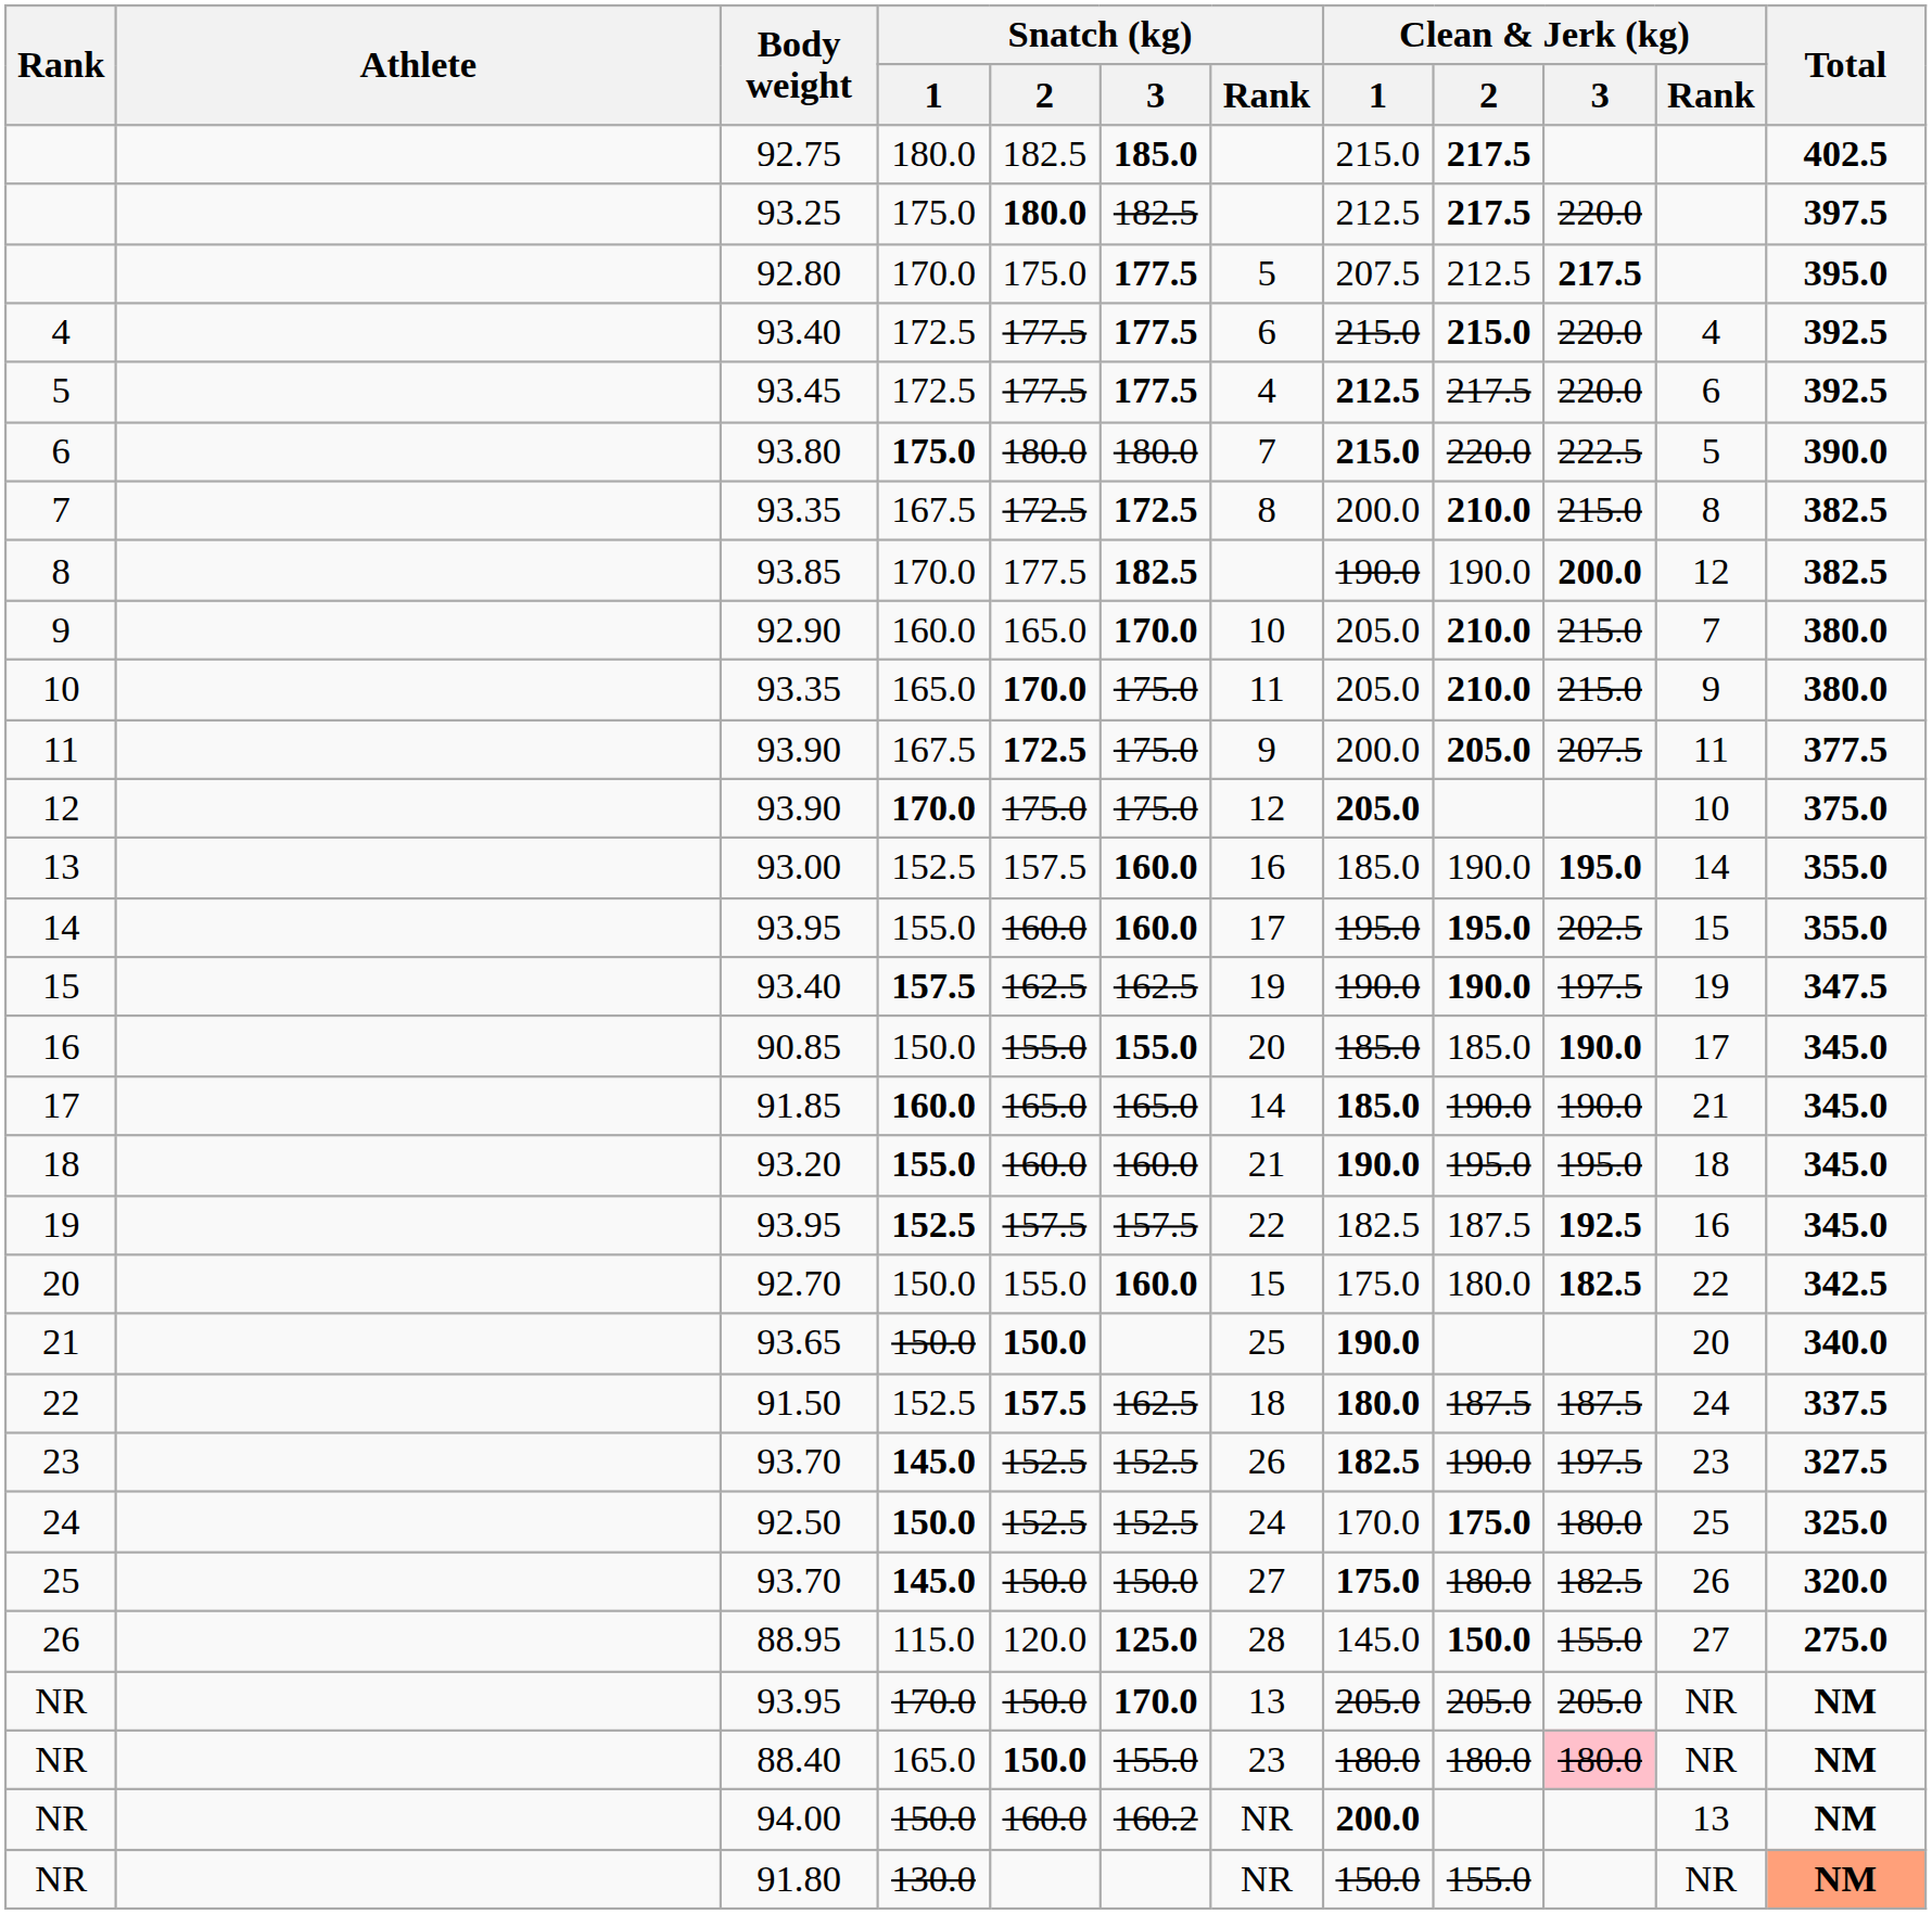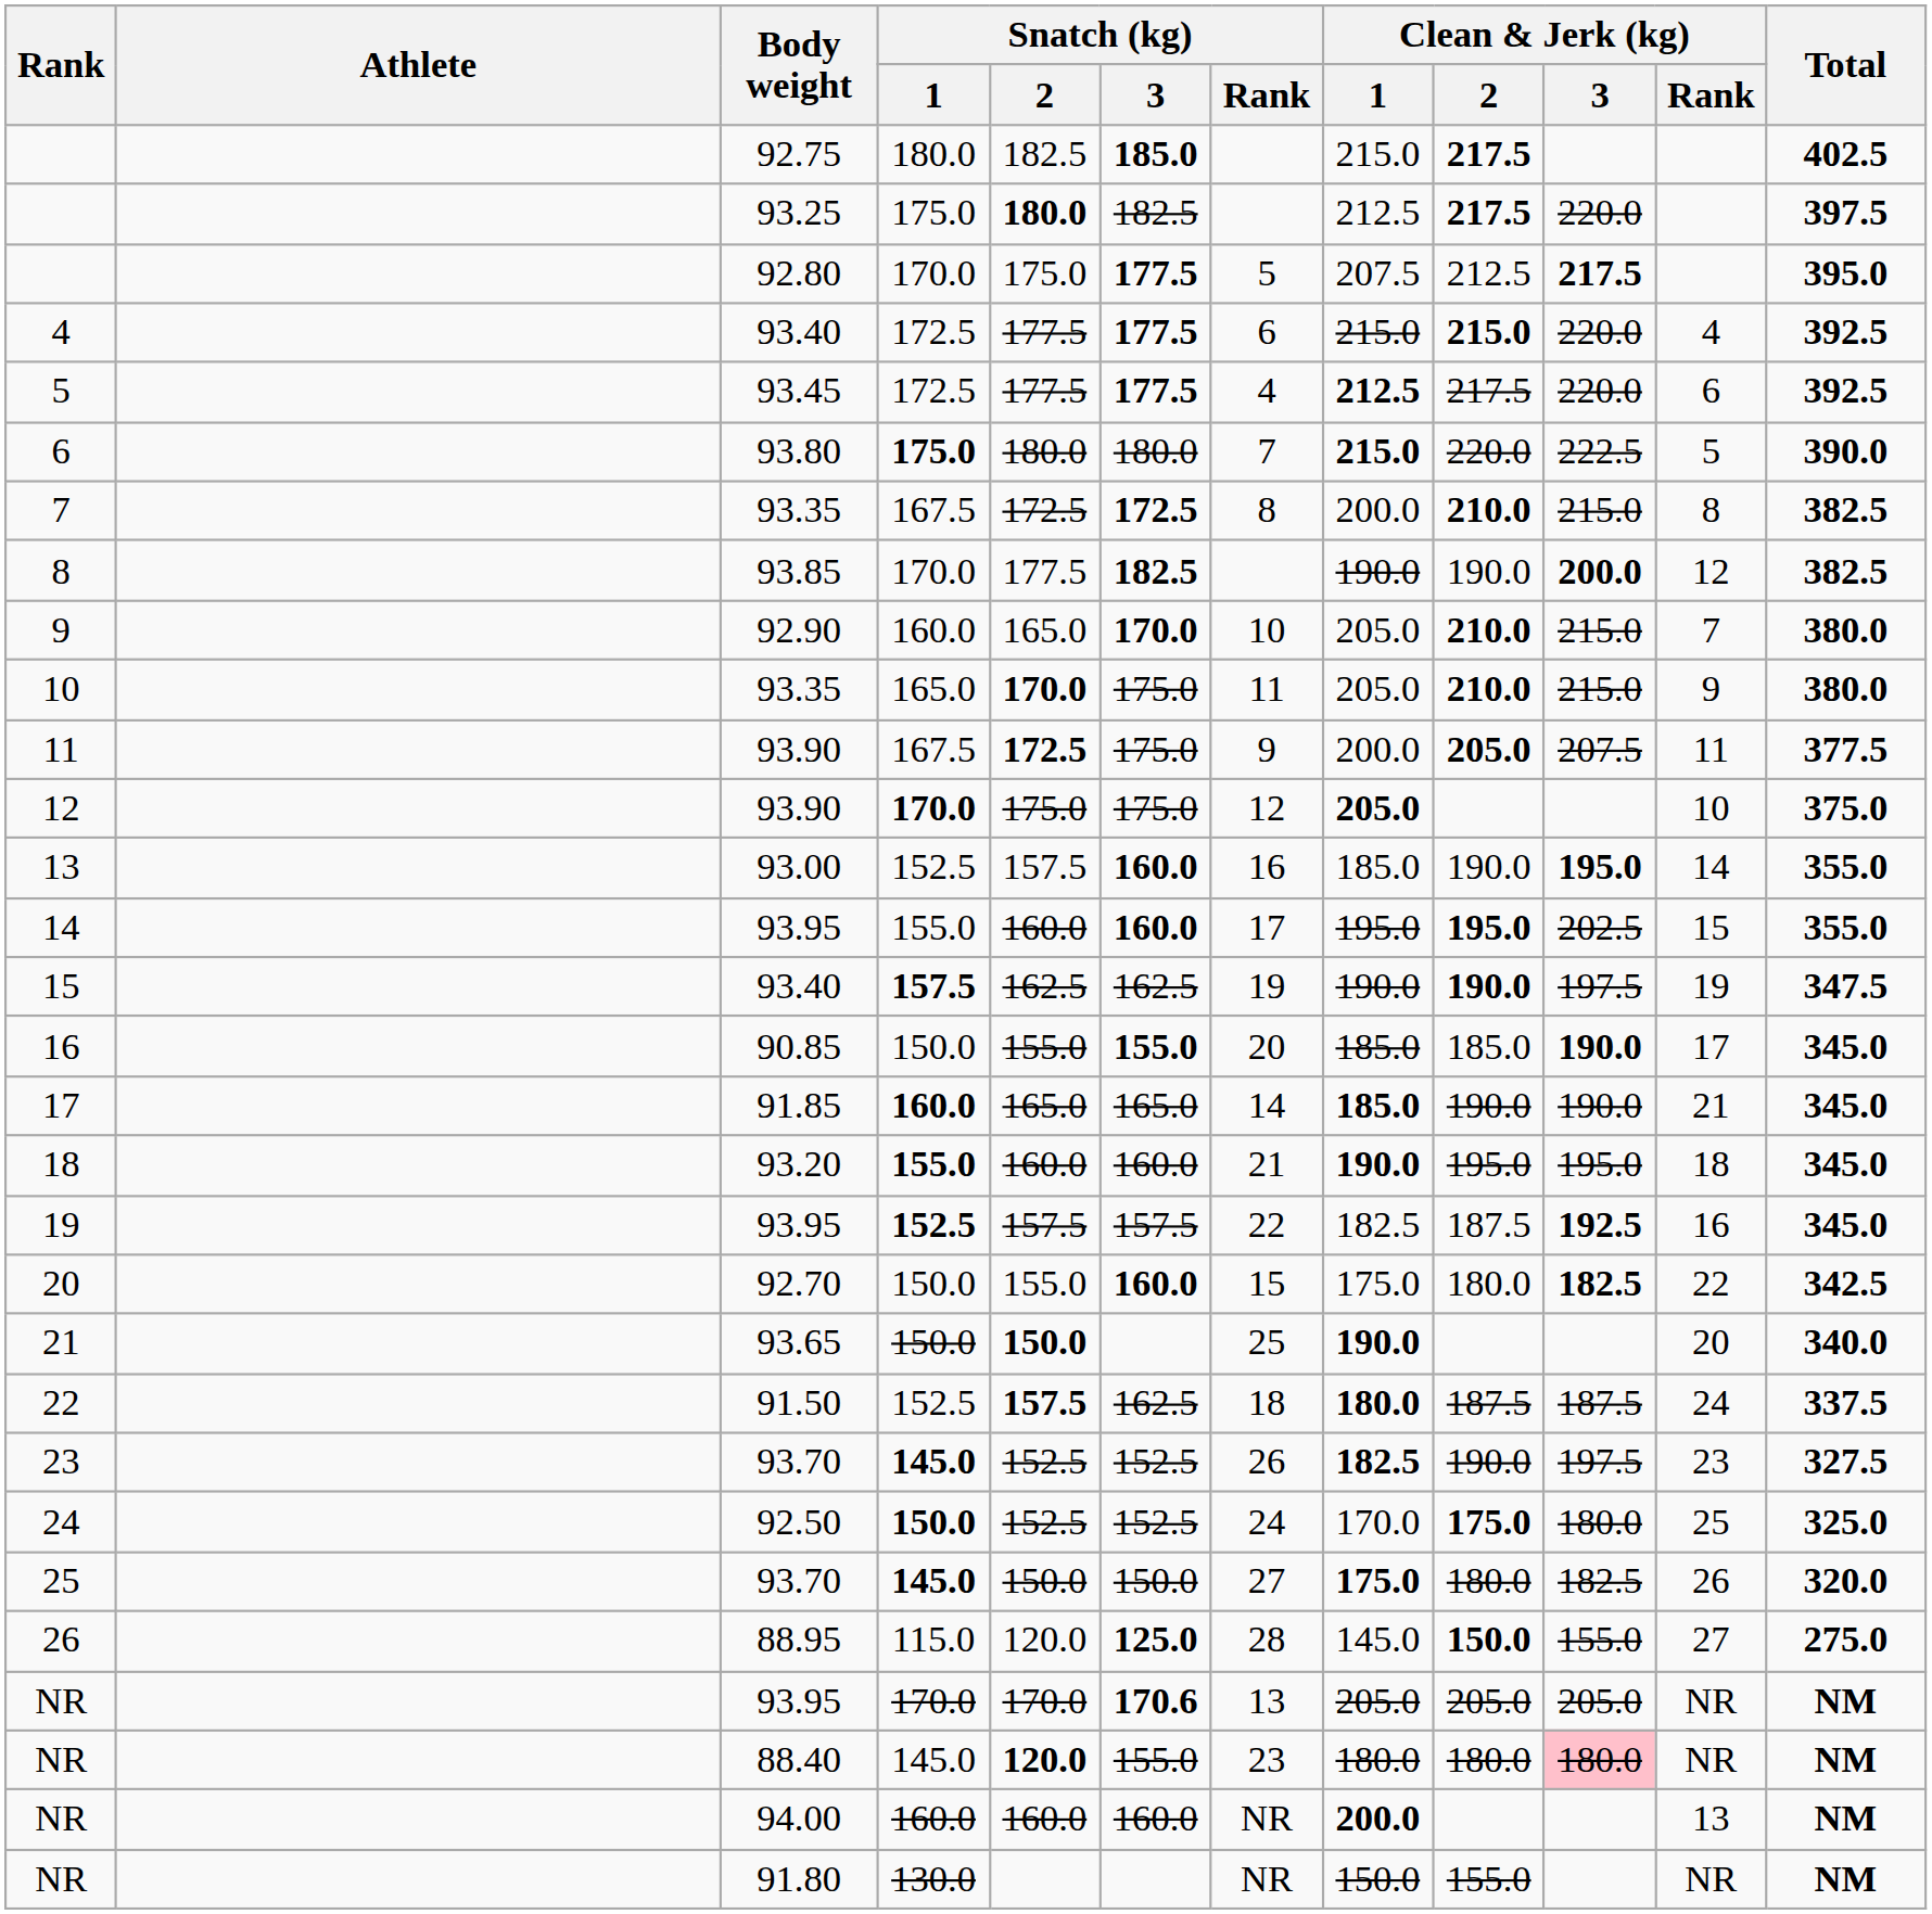NR / 93.95 | Snatch (kg) / 2: 150.0 -> 170.0
NR / 93.95 | Snatch (kg) / 3: 170.0 -> 170.6
NR / 88.40 | Snatch (kg) / 1: 165.0 -> 145.0
NR / 88.40 | Snatch (kg) / 2: 150.0 -> 120.0
NR / 94.00 | Snatch (kg) / 1: 150.0 -> 160.0
NR / 94.00 | Snatch (kg) / 3: 160.2 -> 160.0
NR / 91.80 | Total: lightsalmon background -> no background
